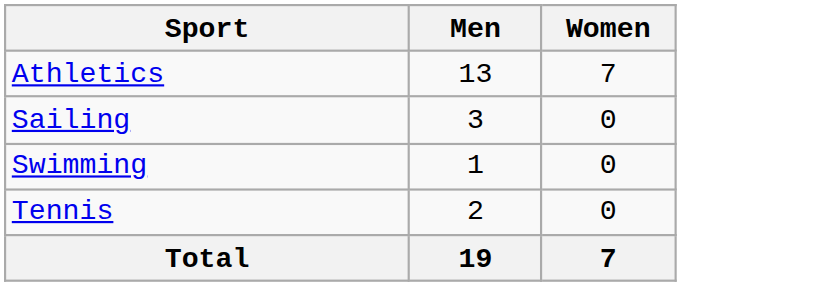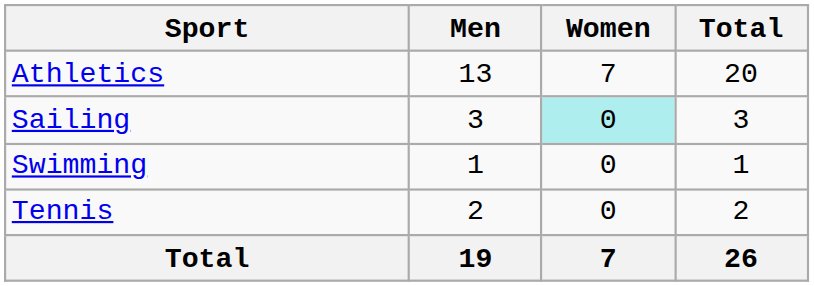+ column: Total | 20 | 3 | 1 | 2 | 26
Sailing | Women: no background -> paleturquoise background
